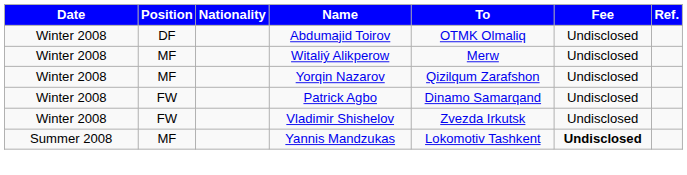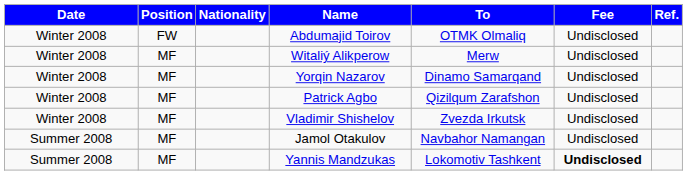Abdumajid Toirov | Position: DF -> FW
Yorqin Nazarov | To: Qizilqum Zarafshon -> Dinamo Samarqand
Patrick Agbo | Position: FW -> MF
Patrick Agbo | To: Dinamo Samarqand -> Qizilqum Zarafshon
Vladimir Shishelov | Position: FW -> MF
+ row: Summer 2008 | MF | Jamol Otakulov | Navbahor Namangan | Undisclosed
